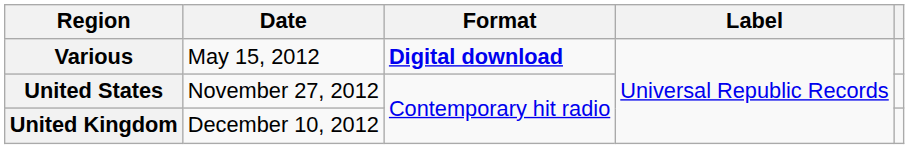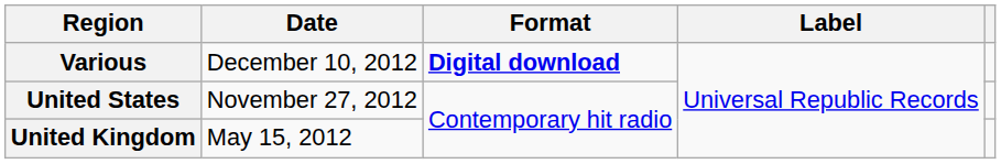Various | Date: May 15, 2012 -> December 10, 2012
United Kingdom | Date: December 10, 2012 -> May 15, 2012
